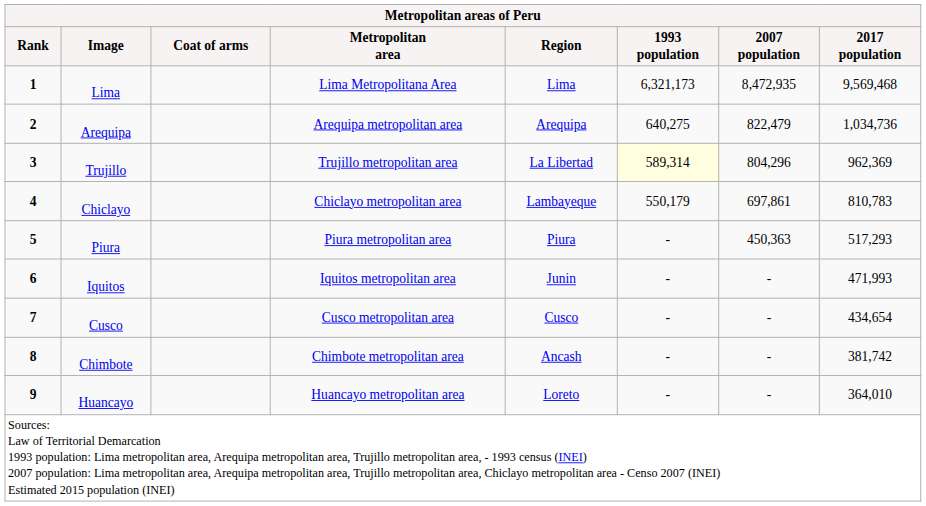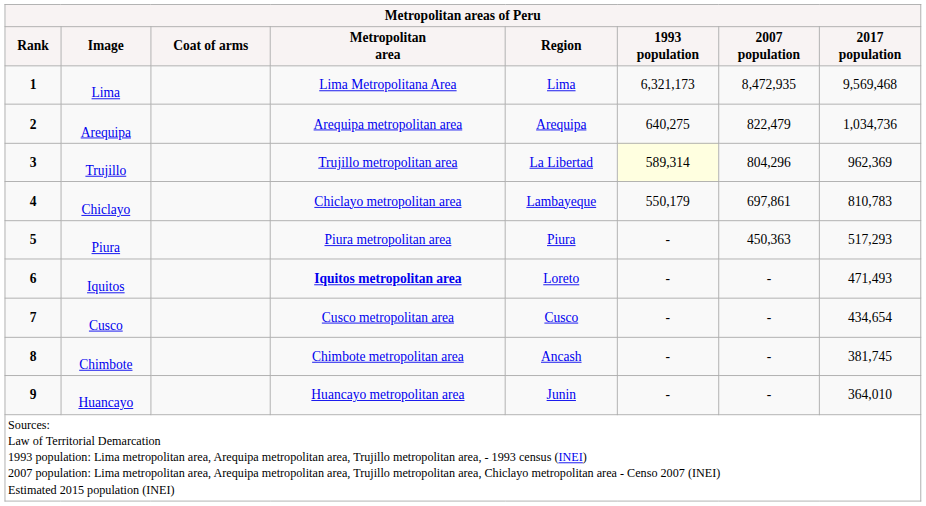Iquitos | column 4: normal -> bold
Iquitos | column 5: Junin -> Loreto
Iquitos | column 8: 471,993 -> 471,493
Chimbote | column 8: 381,742 -> 381,745
Huancayo | column 5: Loreto -> Junin
